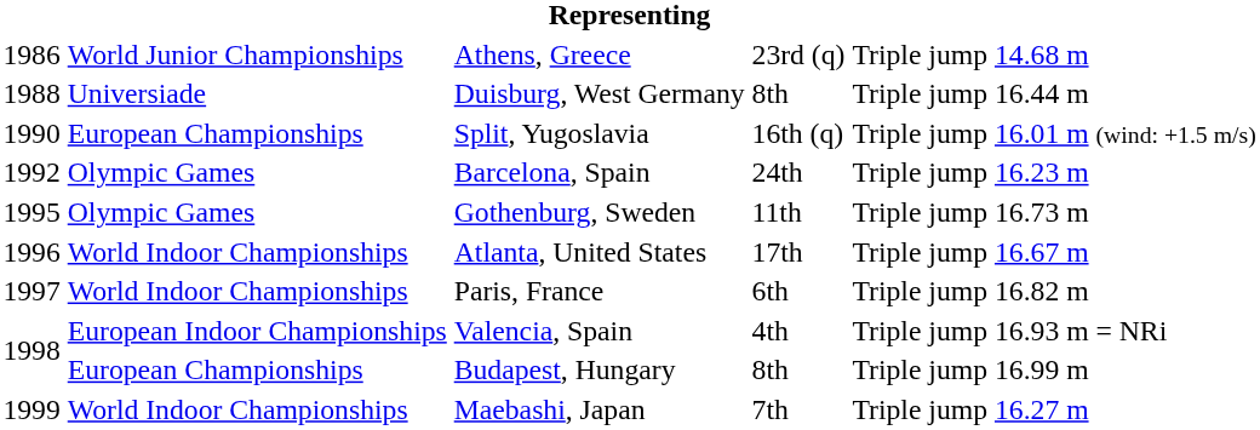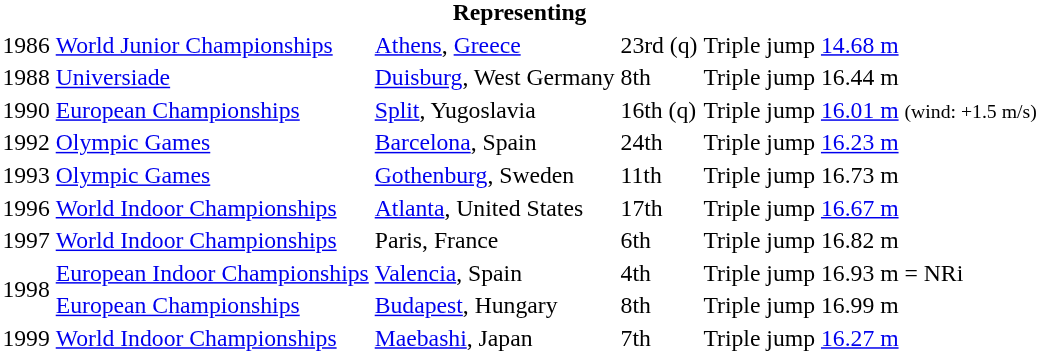Gothenburg, Sweden | column 1: 1995 -> 1993
